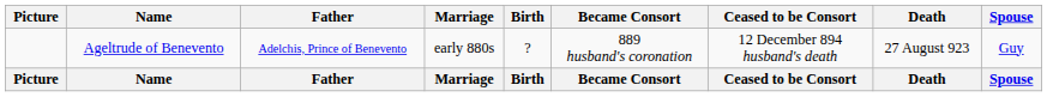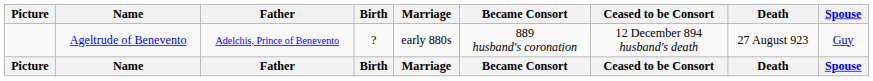columns swapped: Birth <-> Marriage
